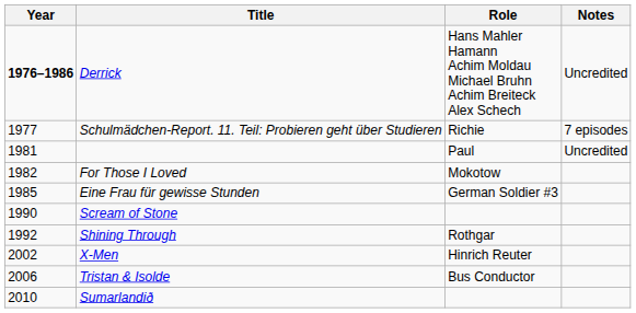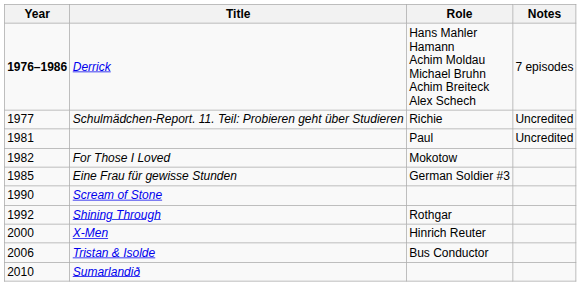Derrick | Notes: Uncredited -> 7 episodes
Schulmädchen-Report. 11. Teil: Probieren geht über Studieren | Notes: 7 episodes -> Uncredited
X-Men | Year: 2002 -> 2000
